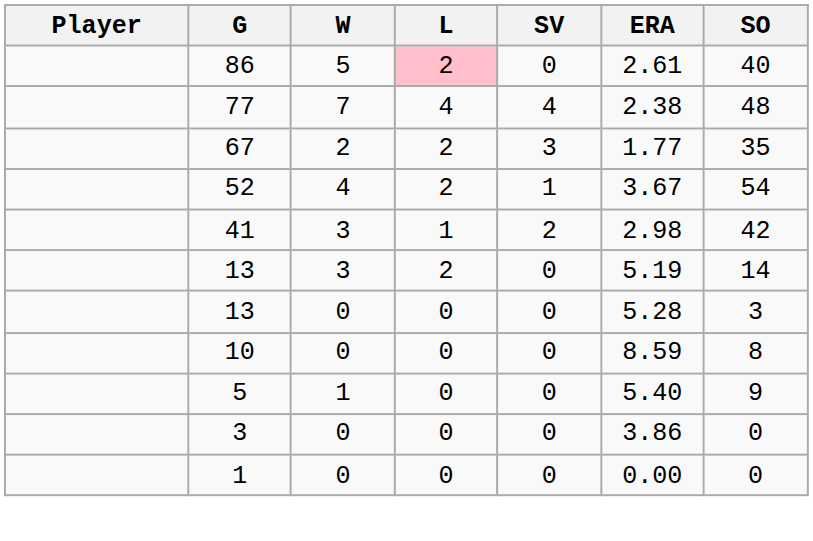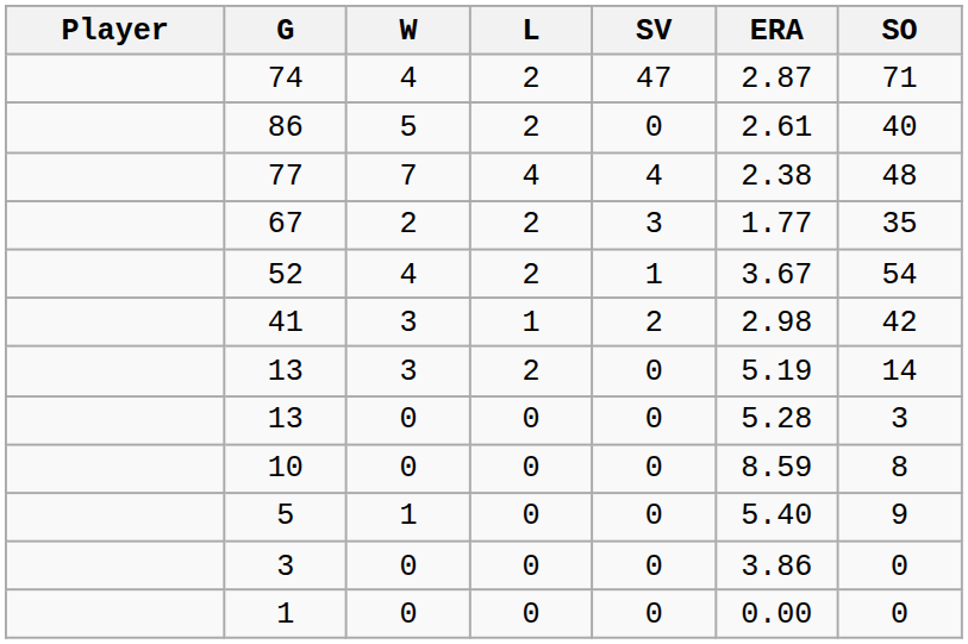+ row: 74 | 4 | 2 | 47 | 2.87 | 71
86 | L: pink background -> no background
